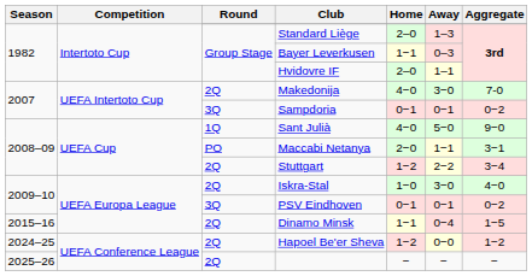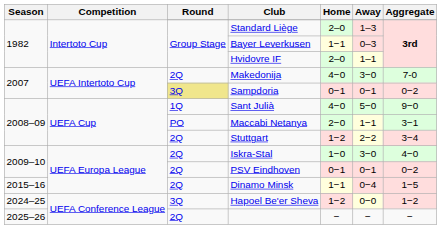Sampdoria | Round: no background -> khaki background
PSV Eindhoven | Round: 3Q -> 2Q
Hapoel Be'er Sheva | Round: 2Q -> 3Q
